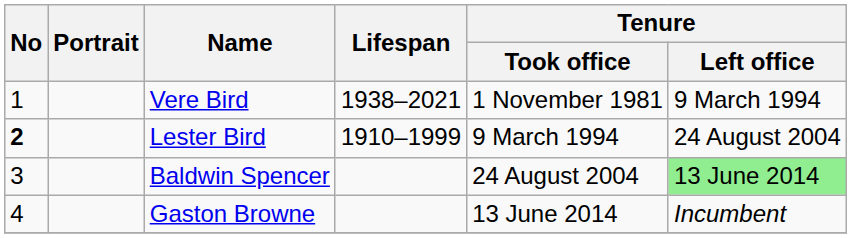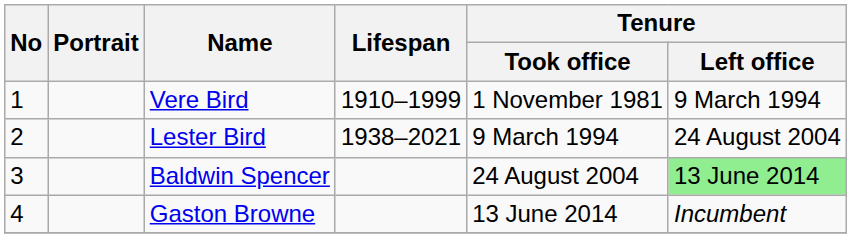Vere Bird | Lifespan: 1938–2021 -> 1910–1999
Lester Bird | No: bold -> normal
Lester Bird | Lifespan: 1910–1999 -> 1938–2021
